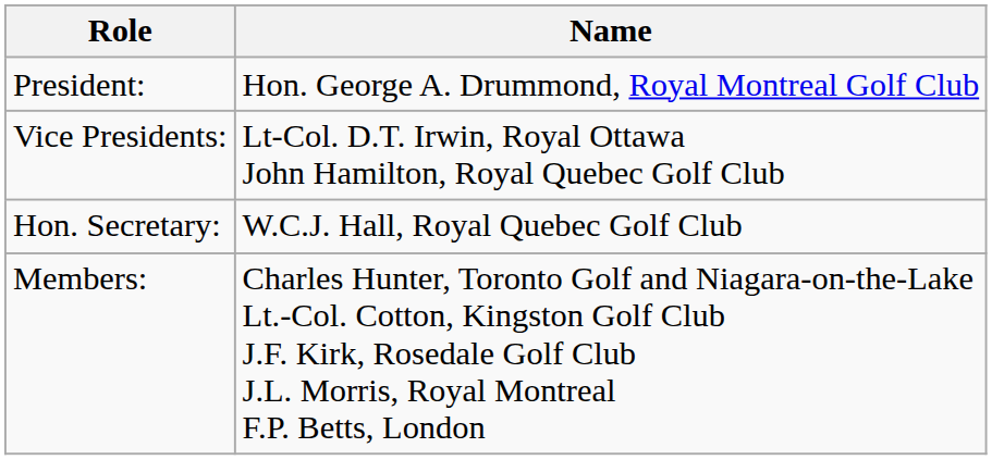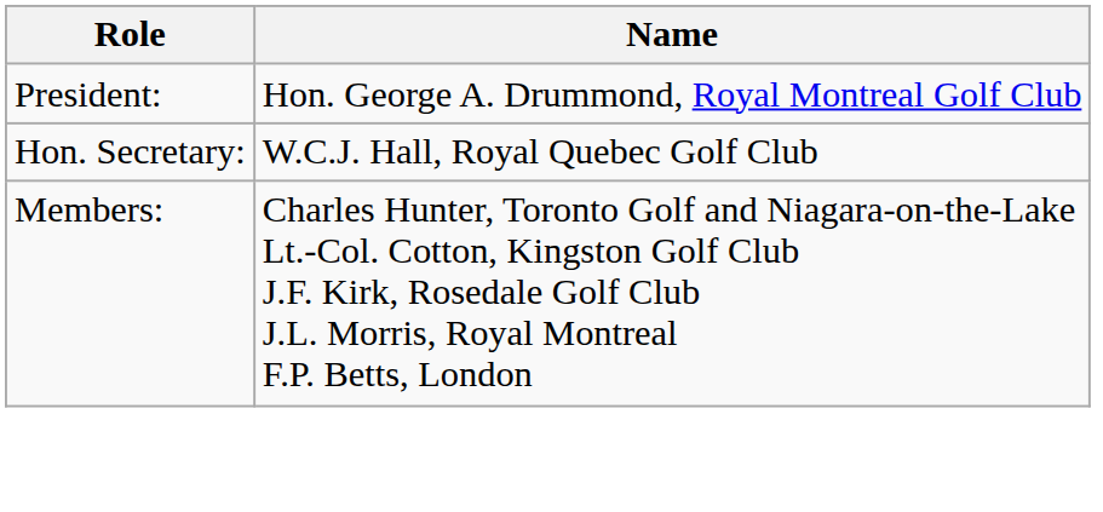- row: Vice Presidents: | Lt-Col. D.T. Irwin, Royal Ottawa John Hamilton, Royal Quebec Golf Club
